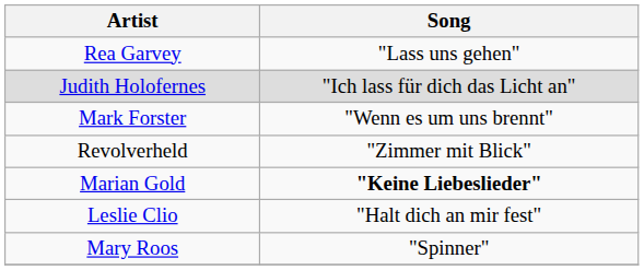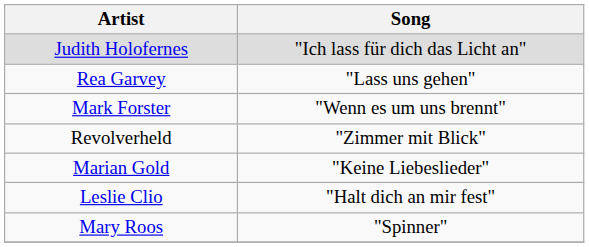rows swapped: Rea Garvey <-> Judith Holofernes
Marian Gold | Song: bold -> normal
